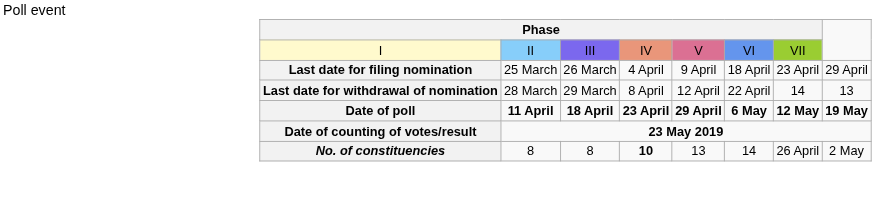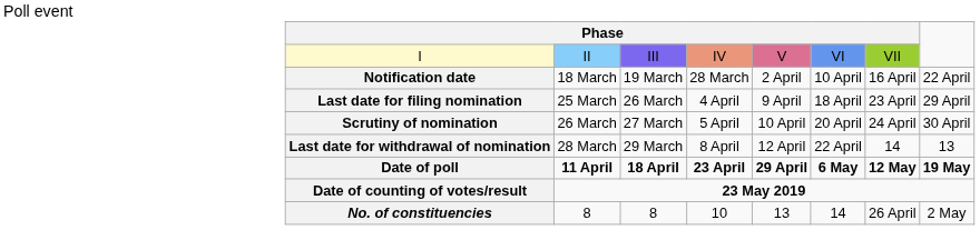+ row: Notification date | 18 March | 19 March | 28 March | 2 April | 10 April | 16 April | 22 April
+ row: Scrutiny of nomination | 26 March | 27 March | 5 April | 10 April | 20 April | 24 April | 30 April
No. of constituencies | column 4: bold -> normal
